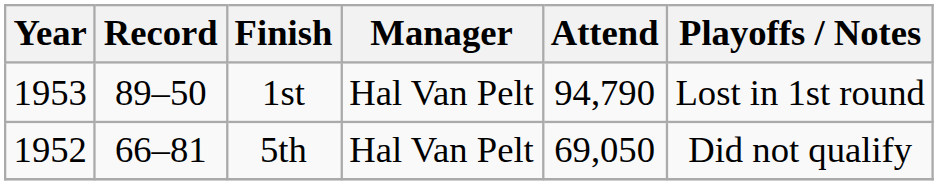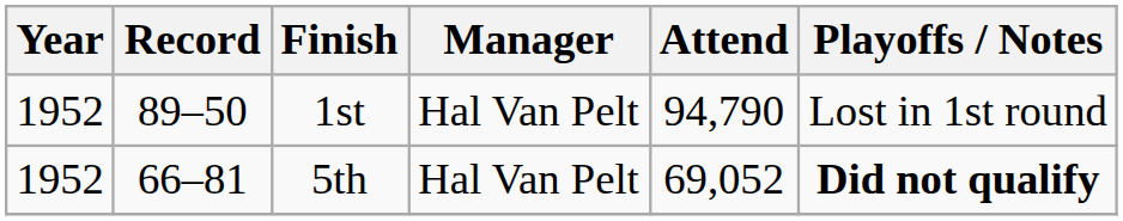1st | Year: 1953 -> 1952
5th | Attend: 69,050 -> 69,052
5th | Playoffs / Notes: normal -> bold
